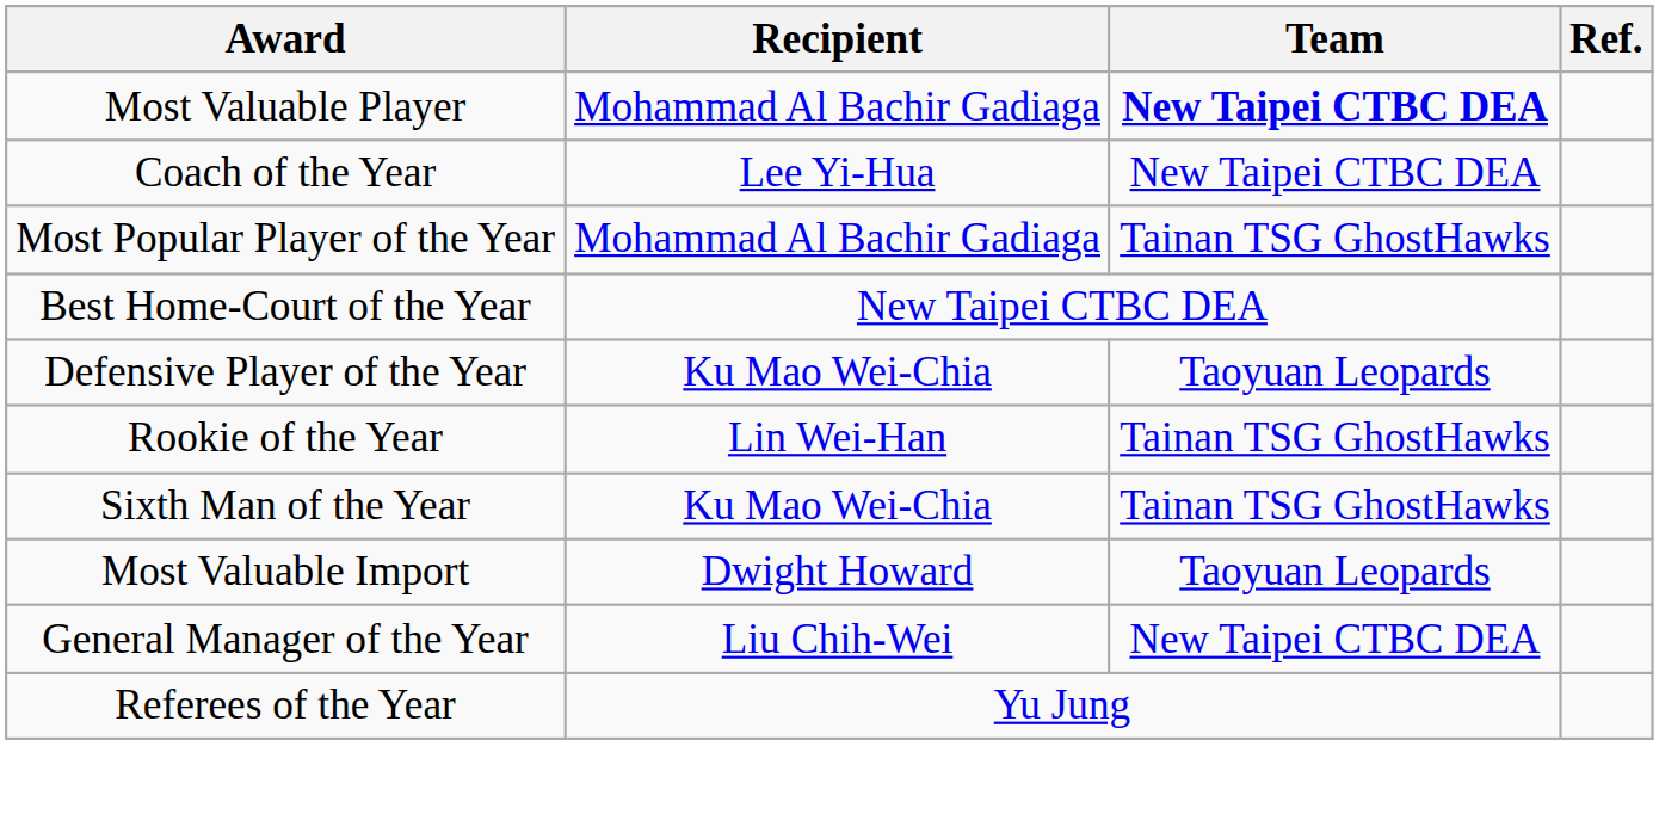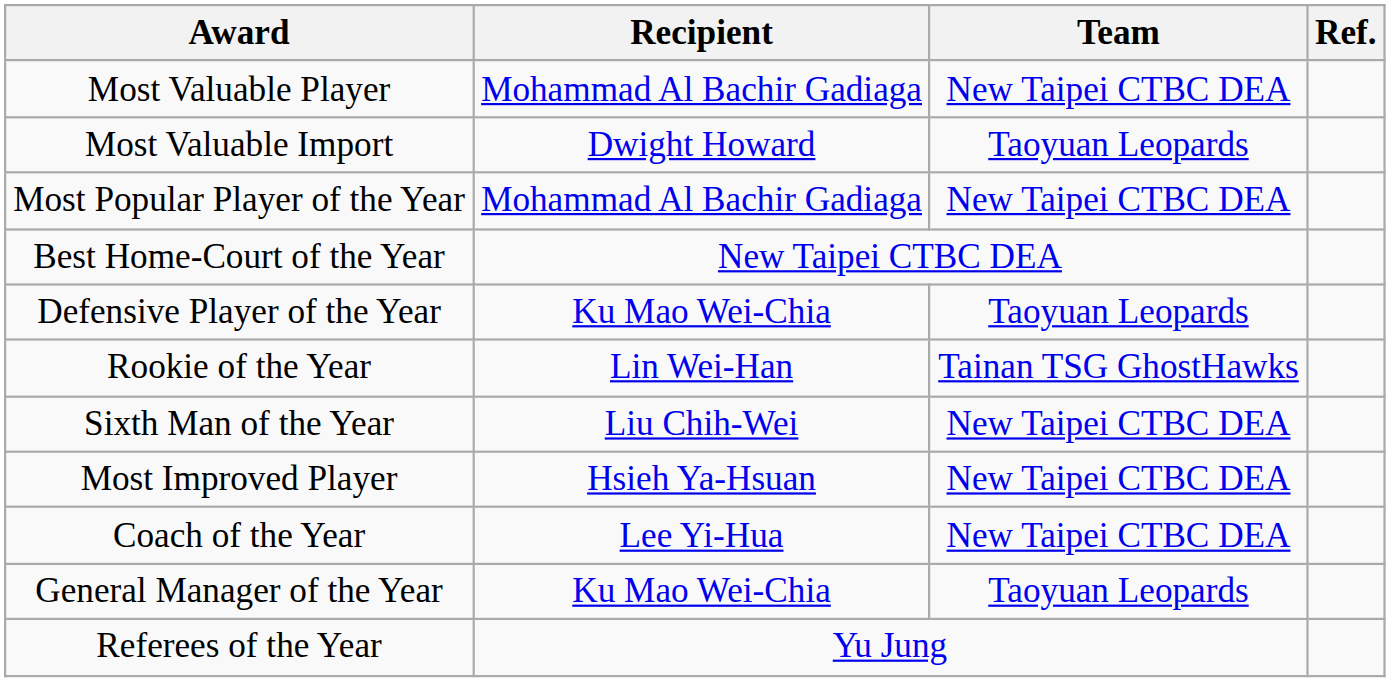Most Valuable Player | Team: bold -> normal
rows swapped: Most Valuable Import <-> Coach of the Year
Most Popular Player of the Year | Team: Tainan TSG GhostHawks -> New Taipei CTBC DEA
Sixth Man of the Year | Recipient: Ku Mao Wei-Chia -> Liu Chih-Wei
Sixth Man of the Year | Team: Tainan TSG GhostHawks -> New Taipei CTBC DEA
+ row: Most Improved Player | Hsieh Ya-Hsuan | New Taipei CTBC DEA
General Manager of the Year | Recipient: Liu Chih-Wei -> Ku Mao Wei-Chia
General Manager of the Year | Team: New Taipei CTBC DEA -> Taoyuan Leopards
